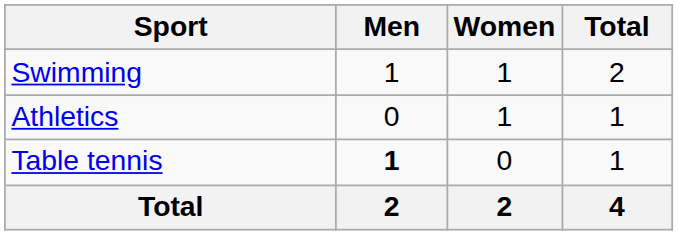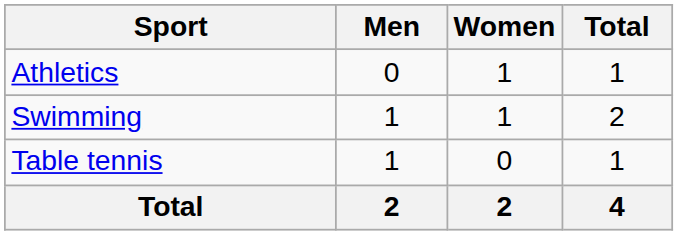rows swapped: Athletics <-> Swimming
Table tennis | Men: bold -> normal
